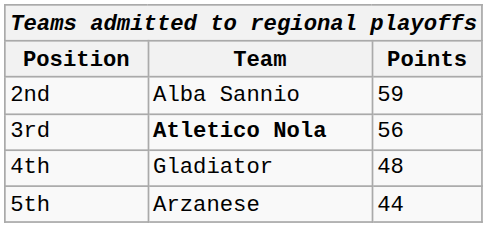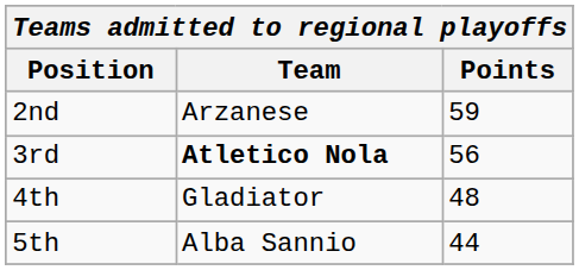2nd | Team: Alba Sannio -> Arzanese
5th | Team: Arzanese -> Alba Sannio
